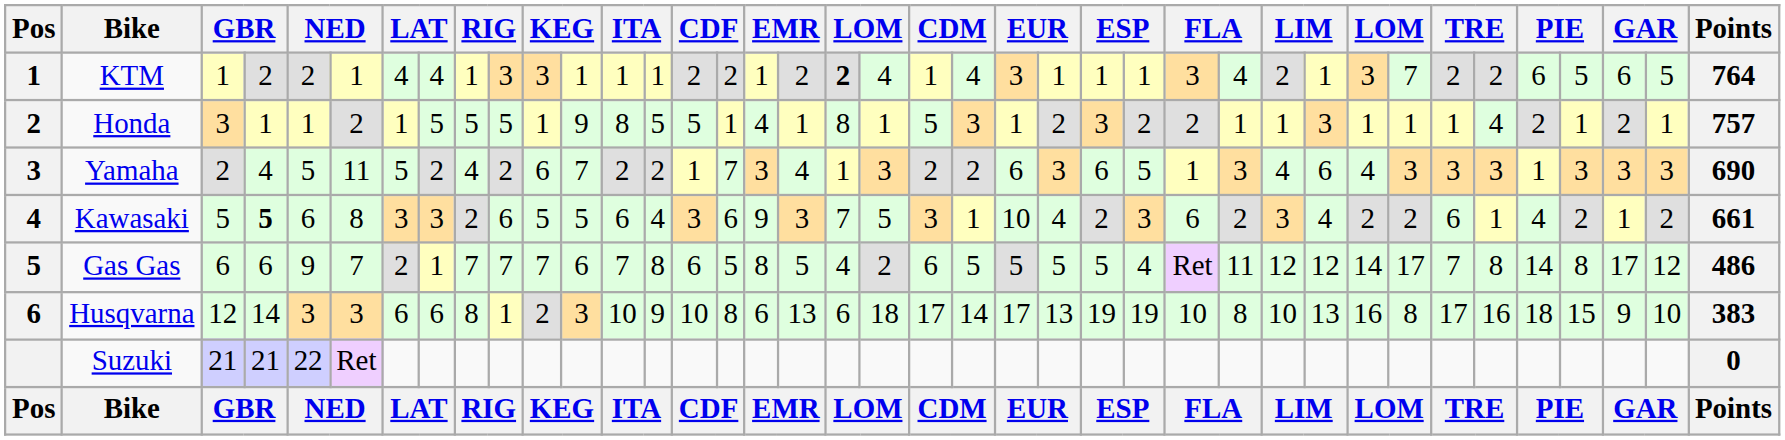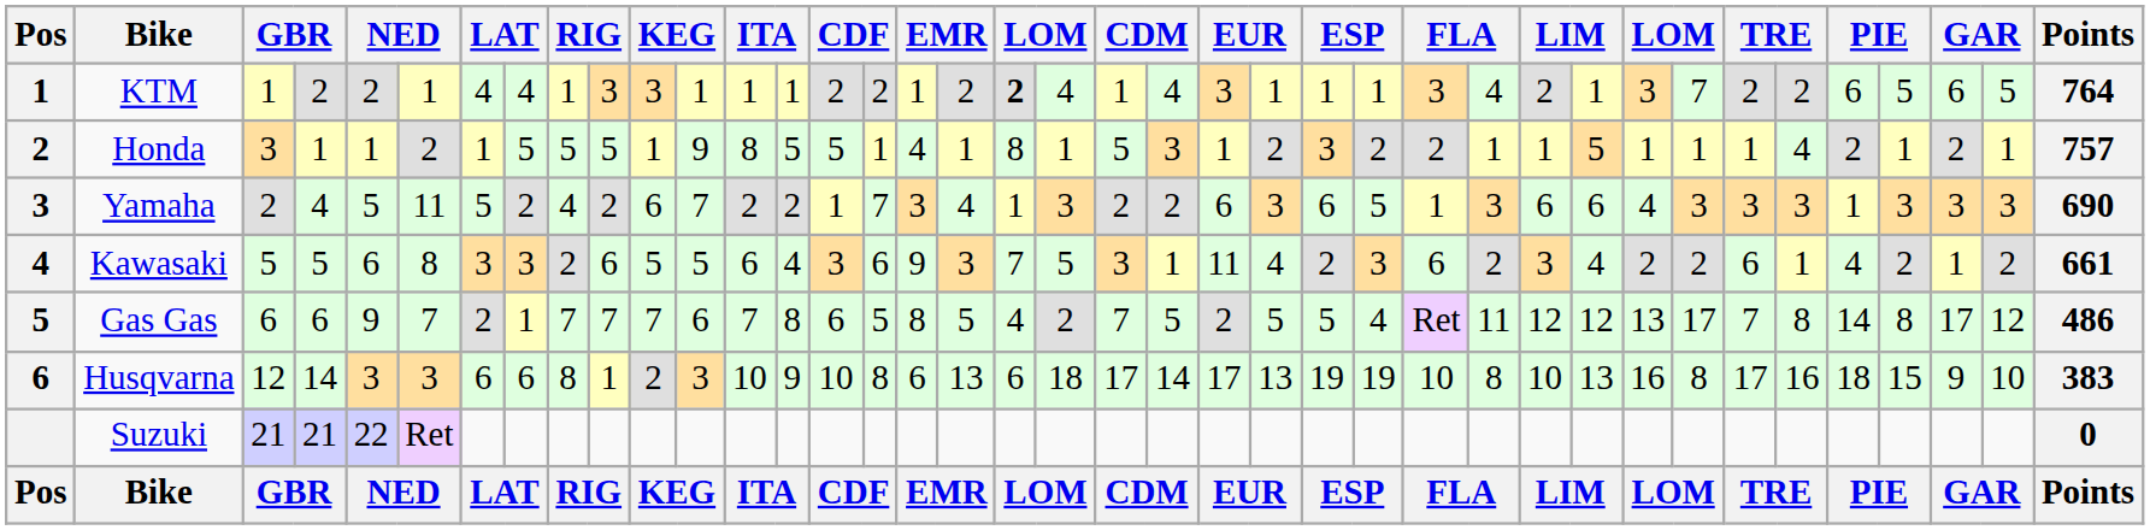Honda | column 30: 3 -> 5
Yamaha | column 29: 4 -> 6
Kawasaki | column 4: bold -> normal
Kawasaki | column 23: 10 -> 11
Gas Gas | column 21: 6 -> 7
Gas Gas | column 23: 5 -> 2
Gas Gas | column 31: 14 -> 13
